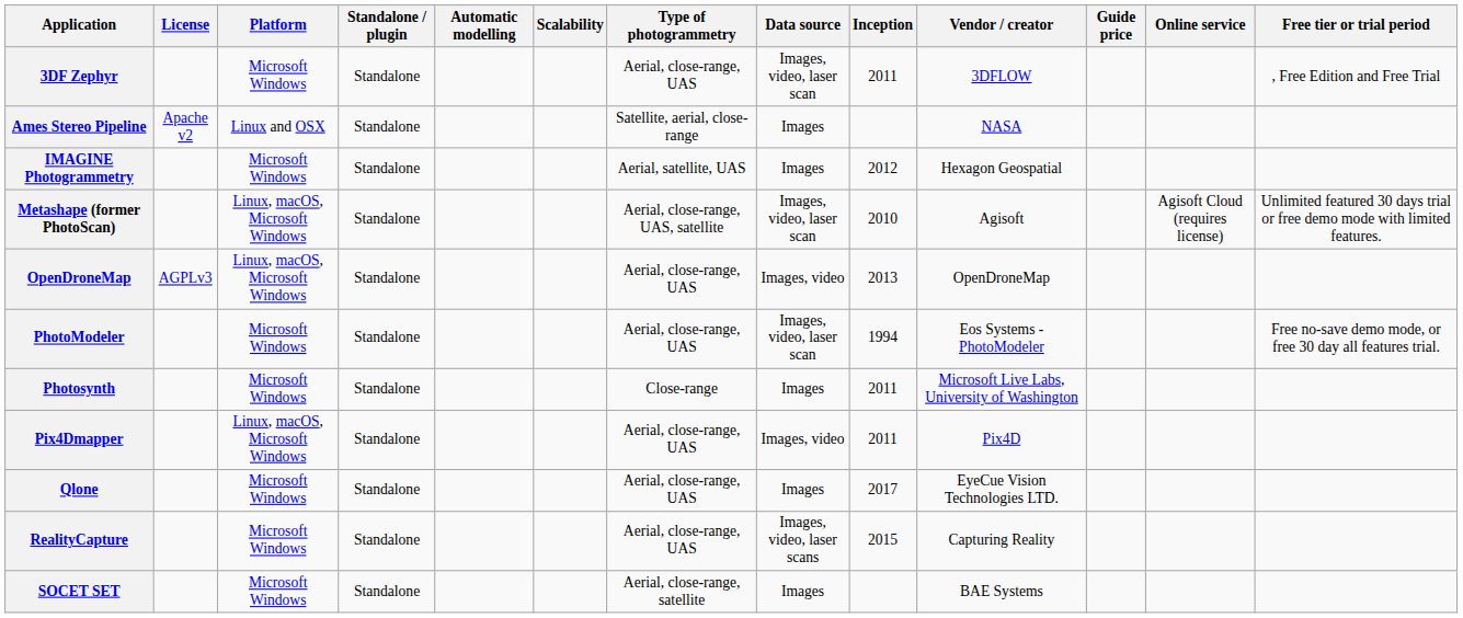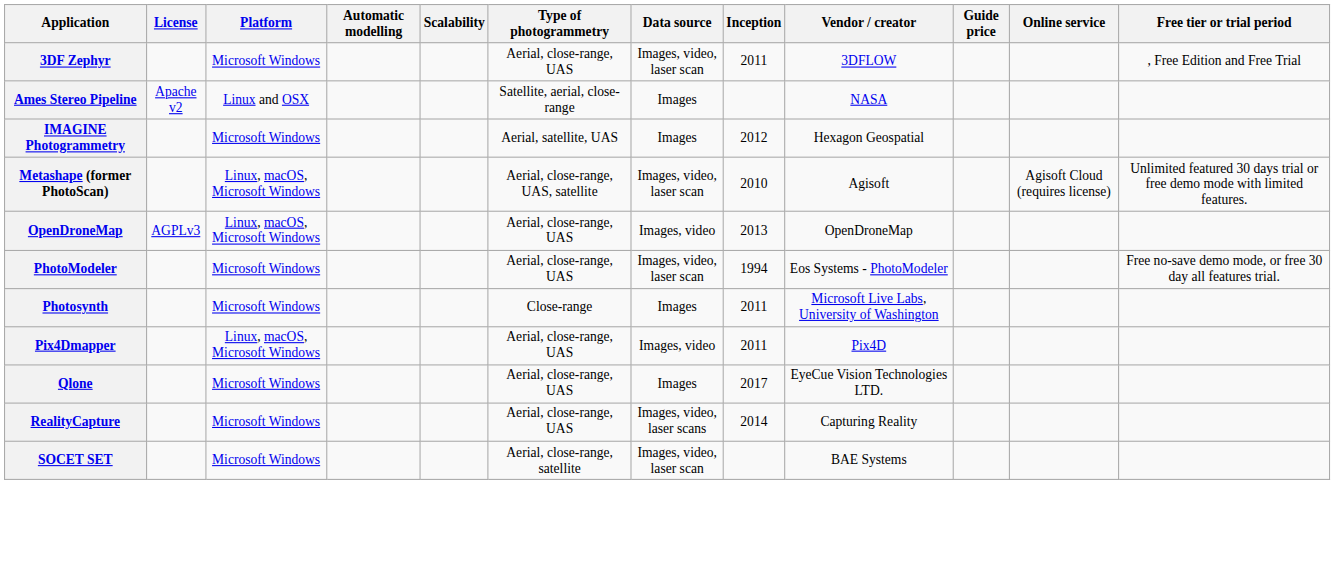- column: Standalone / plugin | Standalone | Standalone | Standalone | Standalone | Standalone | Standalone | Standalone | Standalone | Standalone | Standalone | Standalone
RealityCapture | Inception: 2015 -> 2014
SOCET SET | Data source: Images -> Images, video, laser scan
